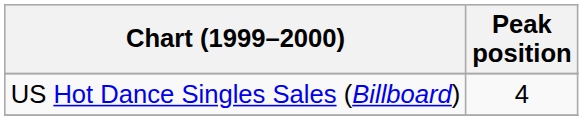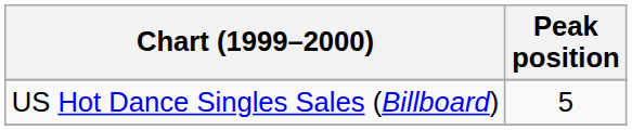US Hot Dance Singles Sales (Billboard) | Peak position: 4 -> 5
